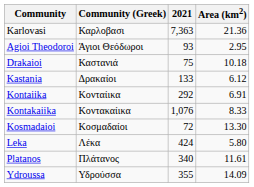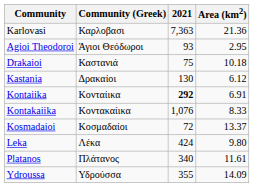Kastania | 2021: 133 -> 130
Kontaiika | 2021: normal -> bold
Kosmadaioi | Area (km2): 13.30 -> 13.37
Leka | Area (km2): 5.80 -> 9.80
